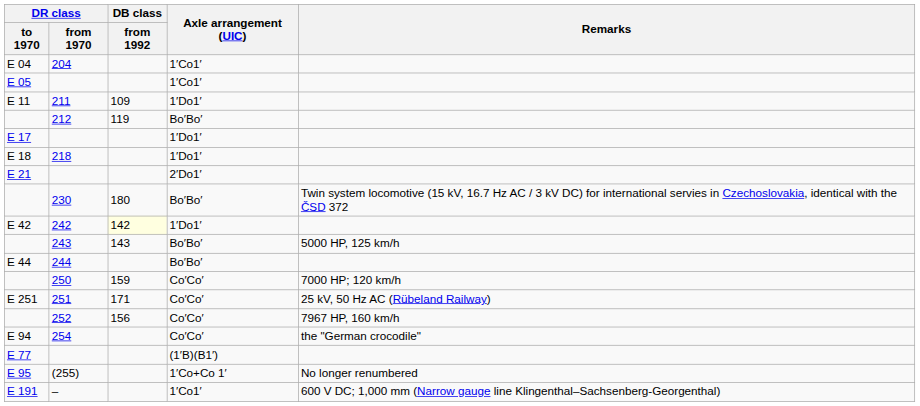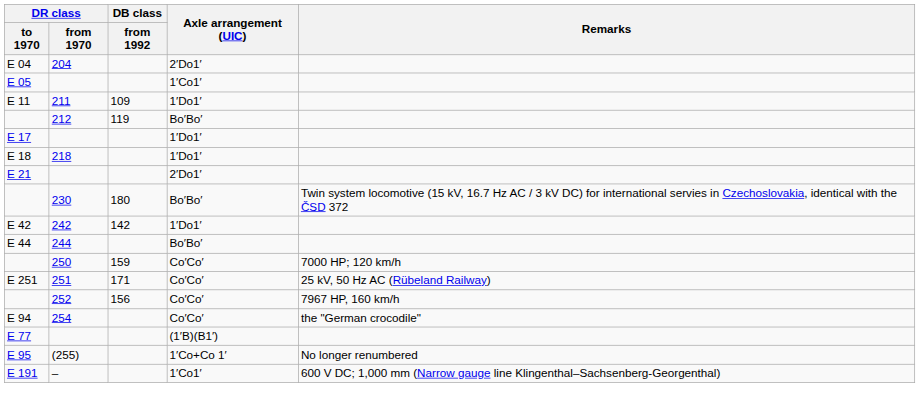204 | Axle arrangement (UIC): 1′Co1′ -> 2′Do1′
242 | DB class / from 1992: lightyellow background -> no background
- row: 243 | 143 | Bo′Bo′ | 5000 HP, 125 km/h
